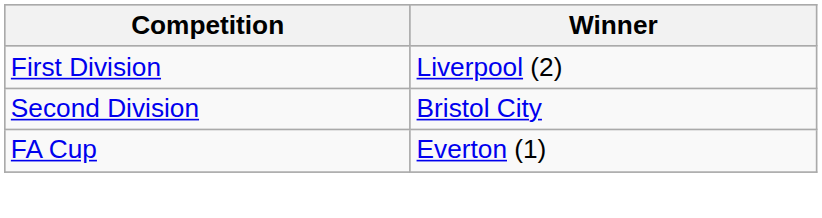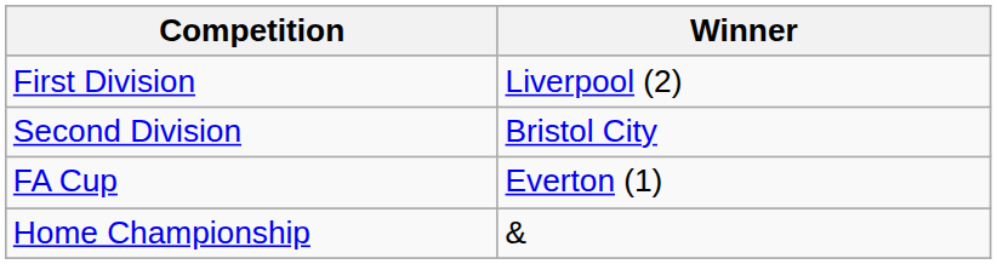+ row: Home Championship | &
